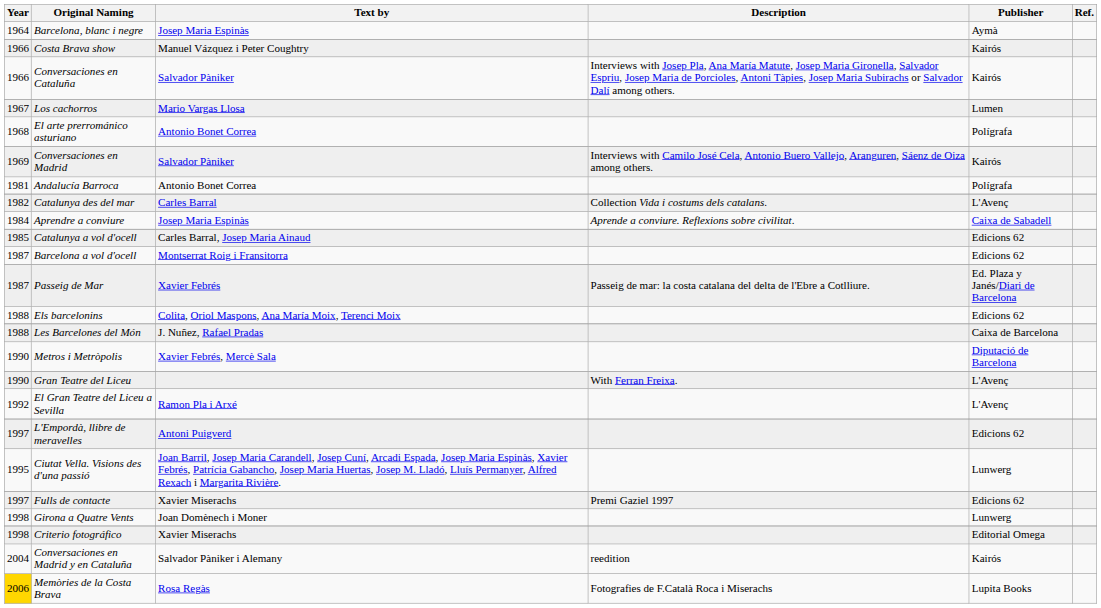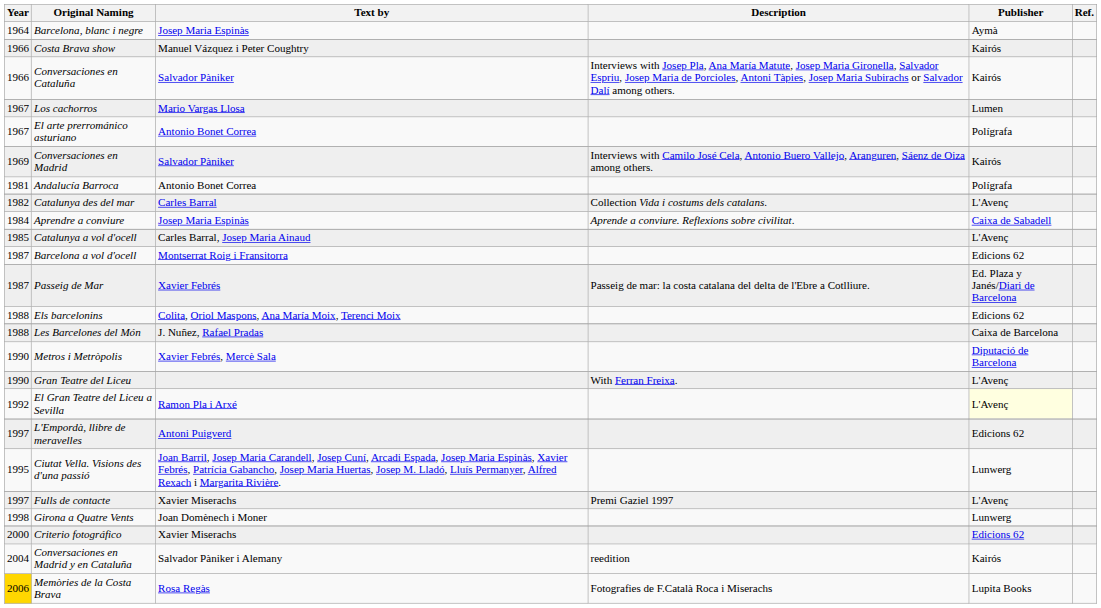El arte prerrománico asturiano | Year: 1968 -> 1967
Catalunya a vol d'ocell | Publisher: Edicions 62 -> L'Avenç
El Gran Teatre del Liceu a Sevilla | Publisher: no background -> lightyellow background
Fulls de contacte | Publisher: Edicions 62 -> L'Avenç
Criterio fotográfico | Year: 1998 -> 2000
Criterio fotográfico | Publisher: Editorial Omega -> Edicions 62
